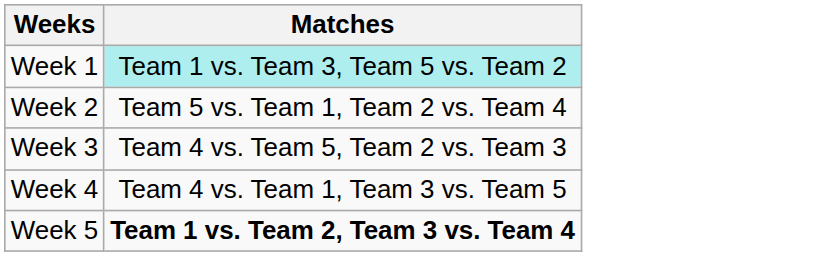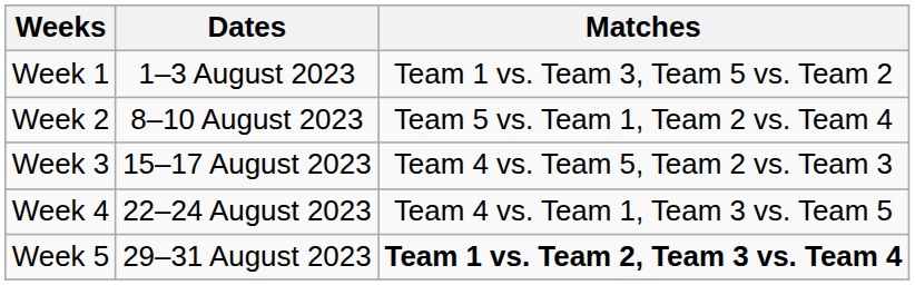+ column: Dates | 1–3 August 2023 | 8–10 August 2023 | 15–17 August 2023 | 22–24 August 2023 | 29–31 August 2023
Week 1 | Matches: paleturquoise background -> no background
